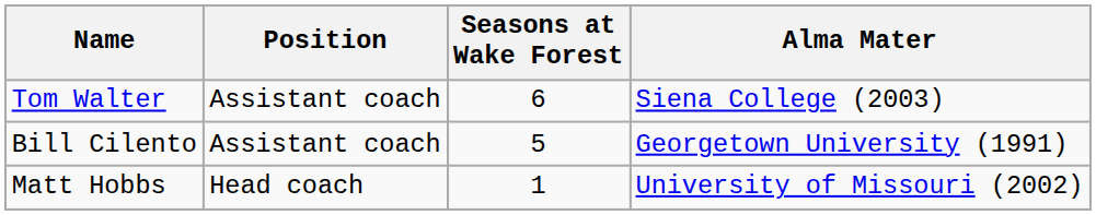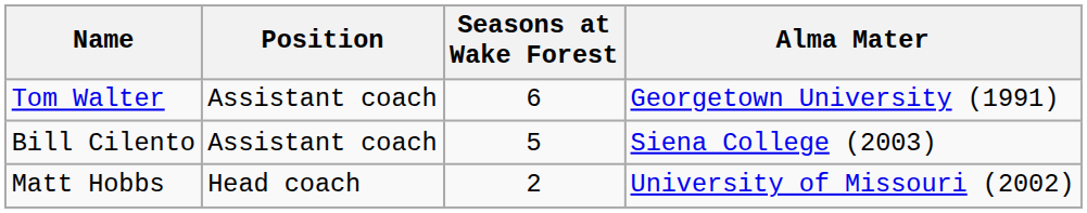Tom Walter | Alma Mater: Siena College (2003) -> Georgetown University (1991)
Bill Cilento | Alma Mater: Georgetown University (1991) -> Siena College (2003)
Matt Hobbs | Seasons at Wake Forest: 1 -> 2
